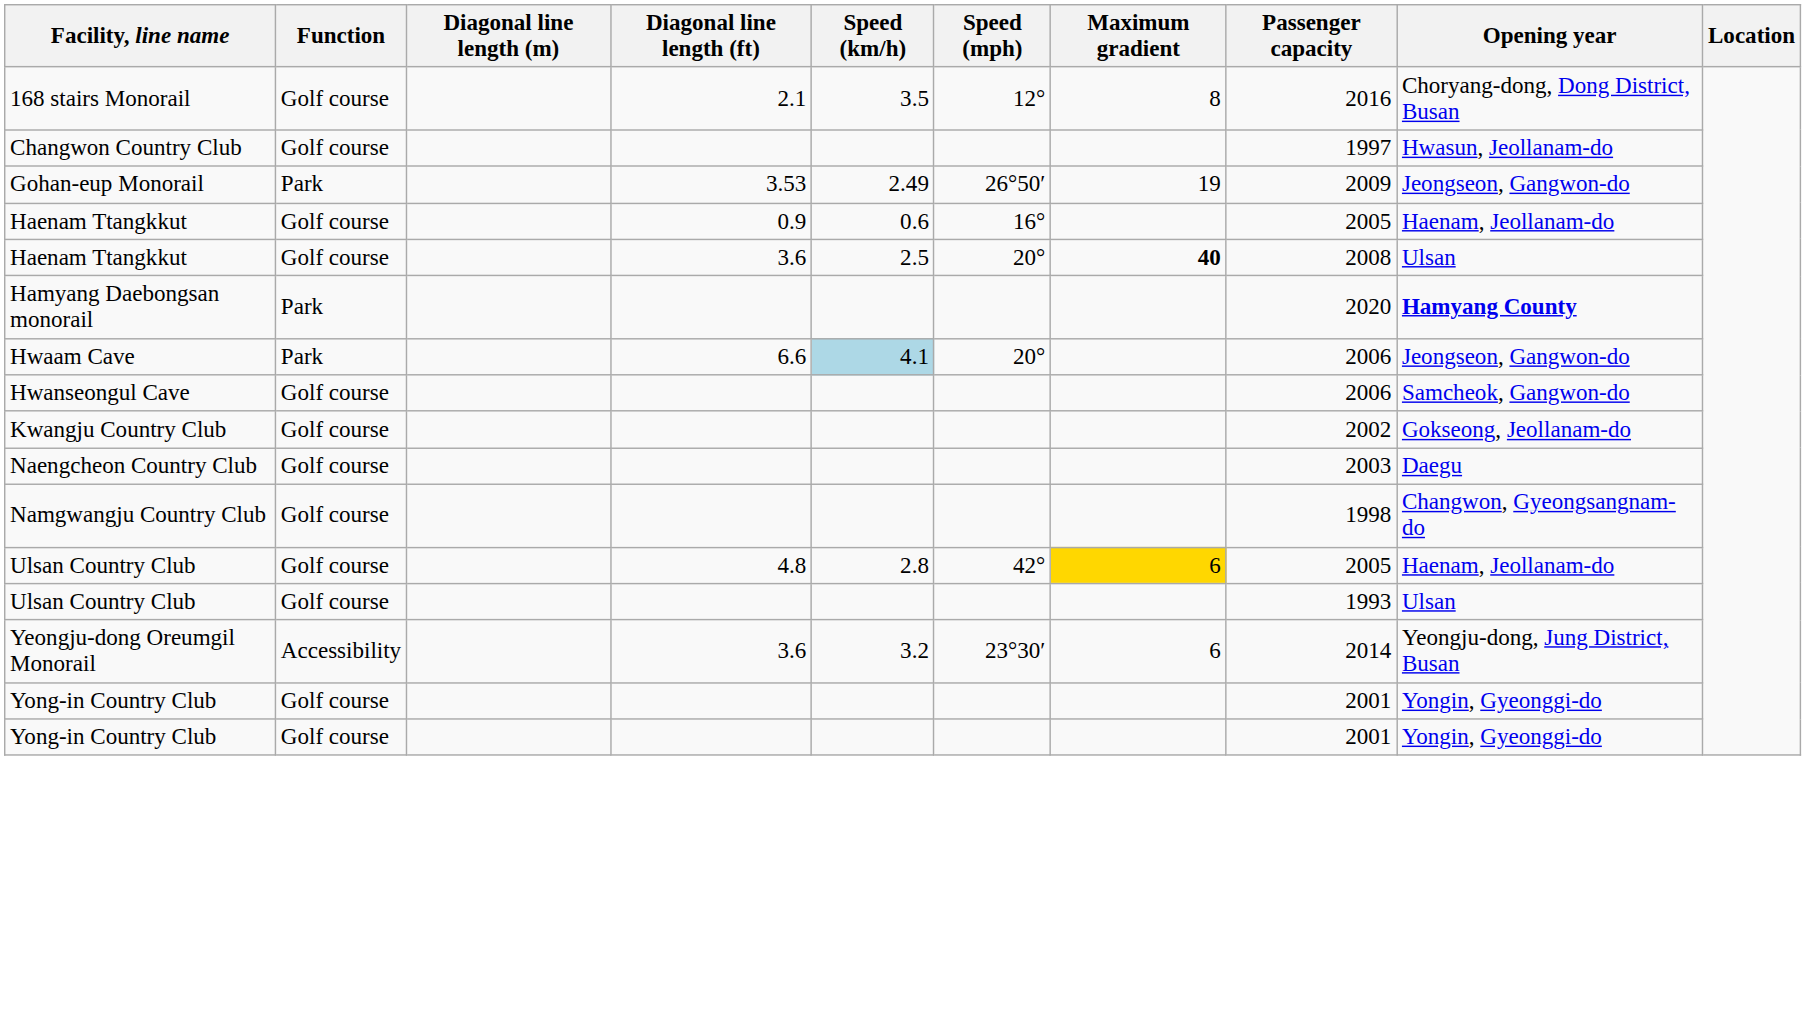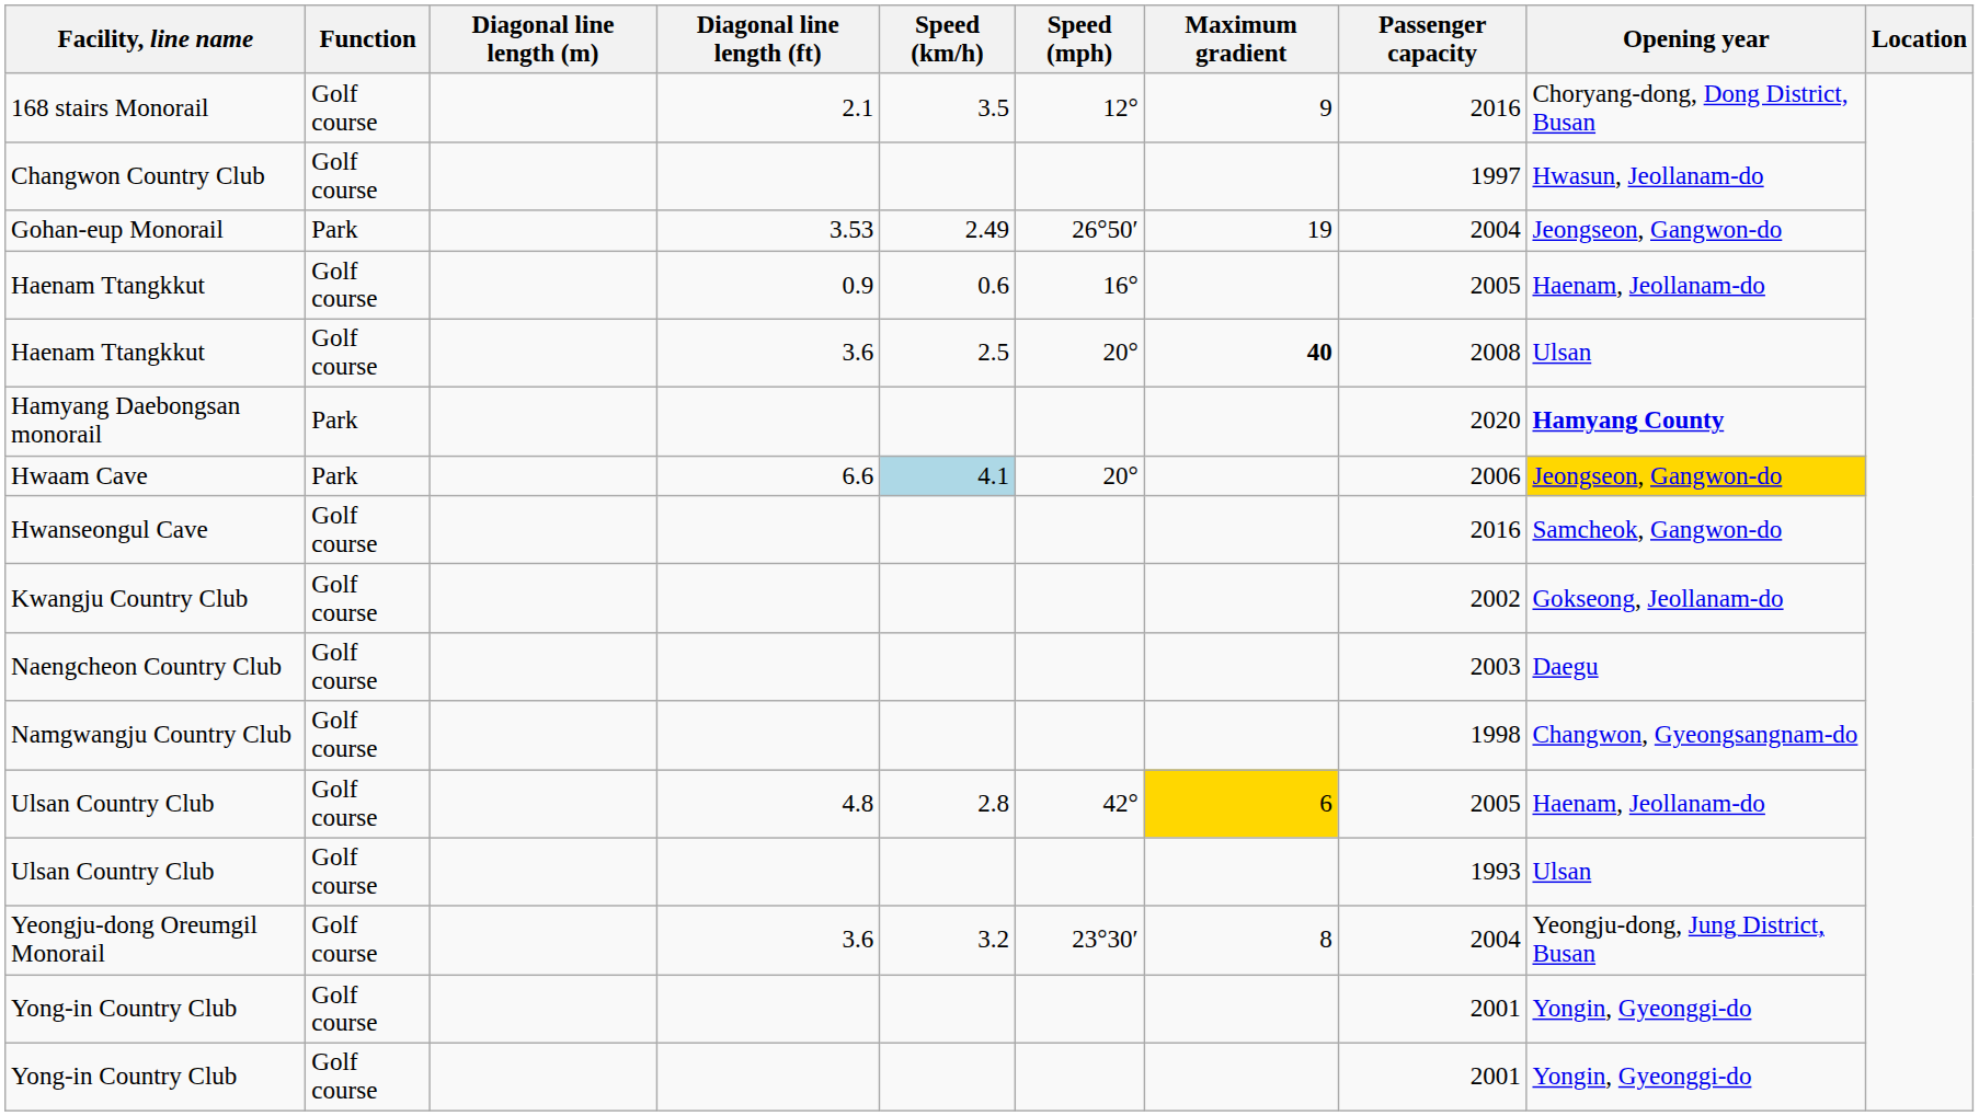168 stairs Monorail | Maximum gradient: 8 -> 9
Gohan-eup Monorail | Passenger capacity: 2009 -> 2004
Hwaam Cave | Opening year: no background -> gold background
Hwanseongul Cave | Passenger capacity: 2006 -> 2016
Yeongju-dong Oreumgil Monorail | Function: Accessibility -> Golf course
Yeongju-dong Oreumgil Monorail | Maximum gradient: 6 -> 8
Yeongju-dong Oreumgil Monorail | Passenger capacity: 2014 -> 2004
